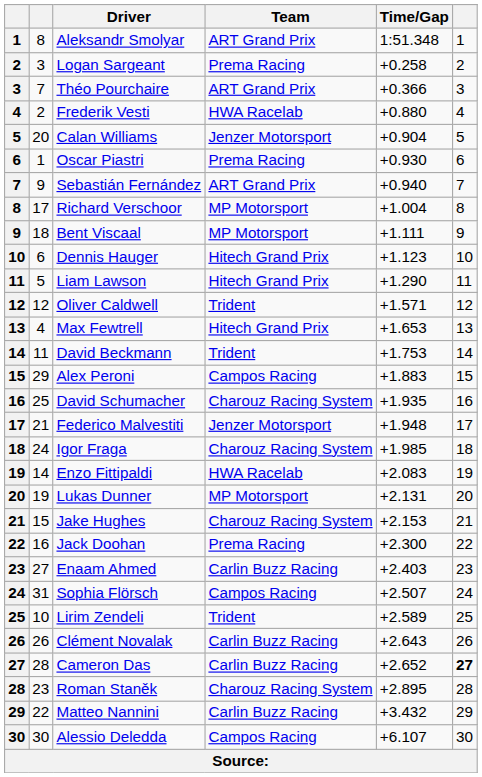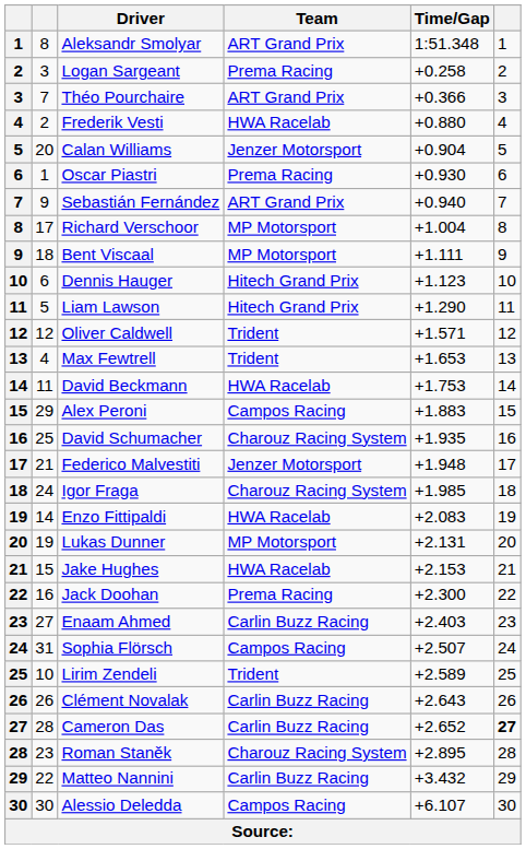Max Fewtrell | Team: Hitech Grand Prix -> Trident
David Beckmann | Team: Trident -> HWA Racelab
Jake Hughes | Team: Charouz Racing System -> HWA Racelab
